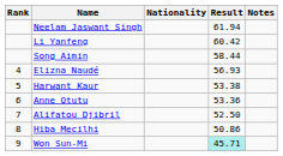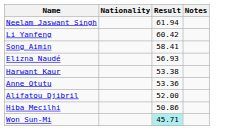- column: Rank | 4 | 5 | 6 | 7 | 8 | 9
Song Aimin | Result: 58.44 -> 58.41
Alifatou Djibril | Result: 52.50 -> 52.00
